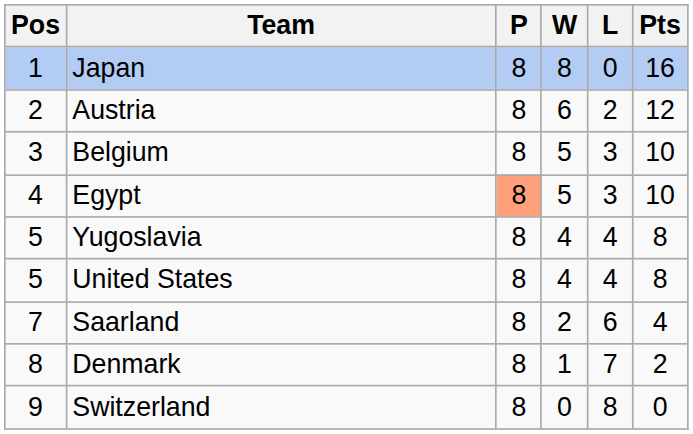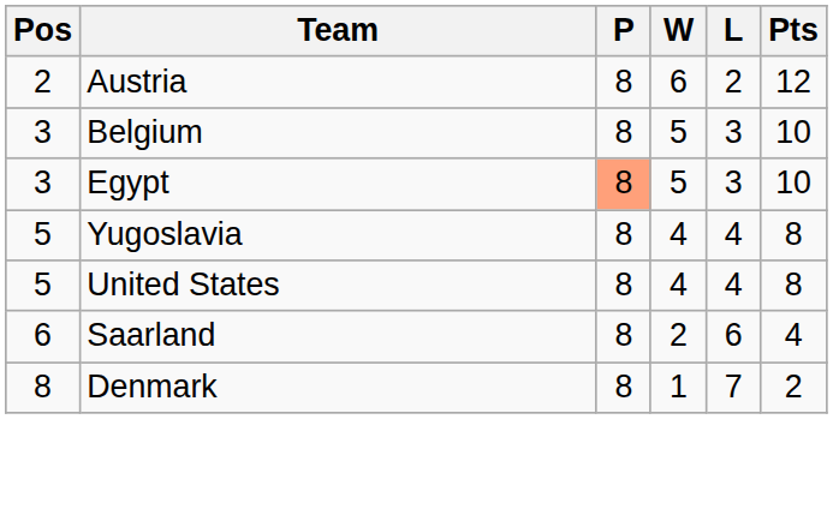- row: 1 | Japan | 8 | 8 | 0 | 16
Egypt | Pos: 4 -> 3
Saarland | Pos: 7 -> 6
- row: 9 | Switzerland | 8 | 0 | 8 | 0
